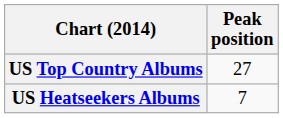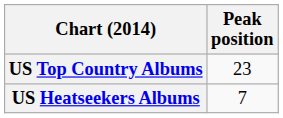US Top Country Albums | Peak position: 27 -> 23
